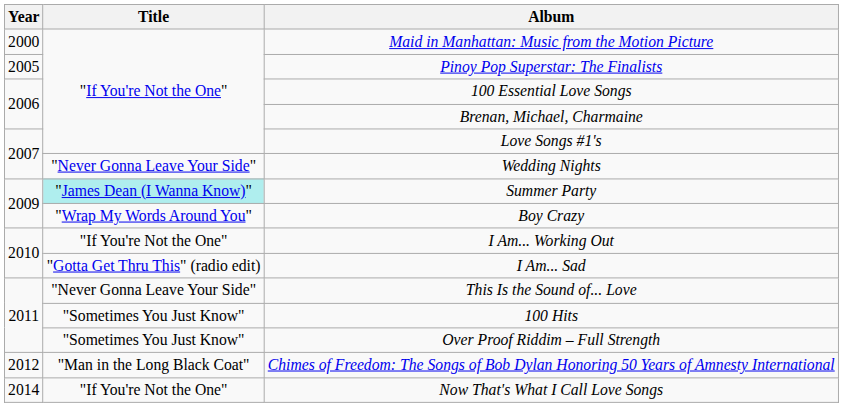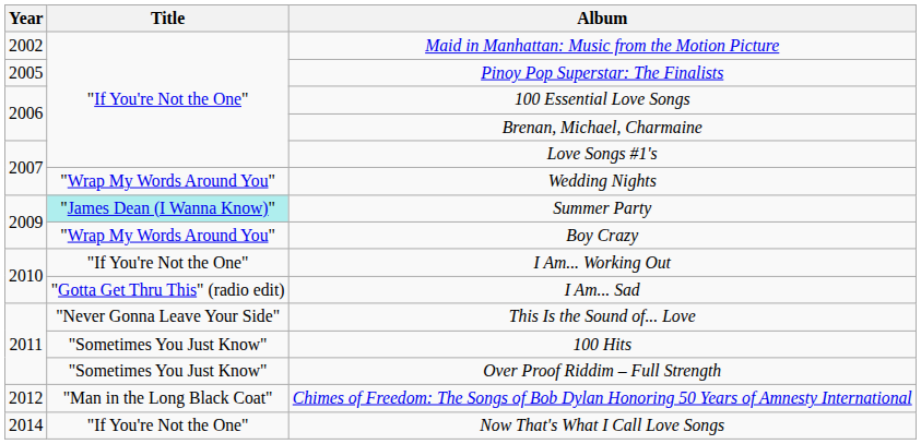Maid in Manhattan: Music from the Motion Picture | Year: 2000 -> 2002
Wedding Nights | Title: "Never Gonna Leave Your Side" -> "Wrap My Words Around You"
